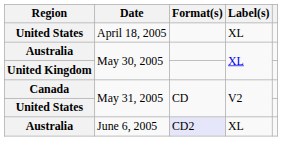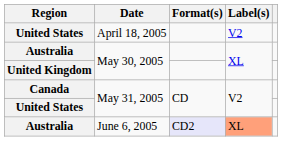United States / April 18, 2005 | Label(s): XL -> V2
Australia / June 6, 2005 | Label(s): no background -> lightsalmon background
